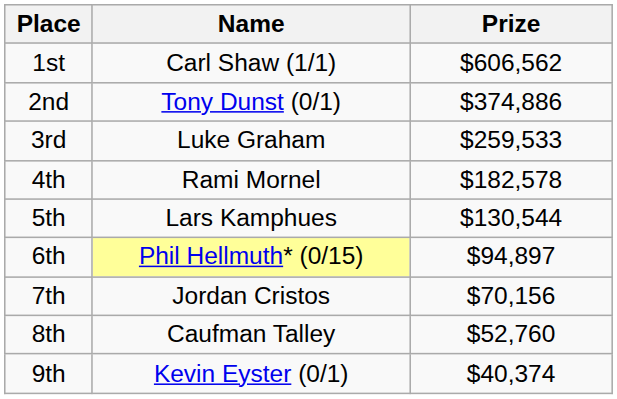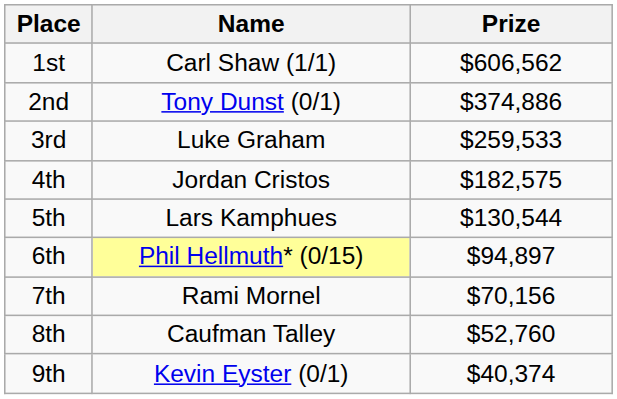4th | Name: Rami Mornel -> Jordan Cristos
4th | Prize: $182,578 -> $182,575
7th | Name: Jordan Cristos -> Rami Mornel
